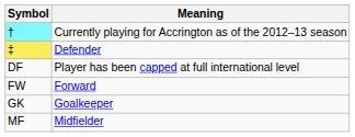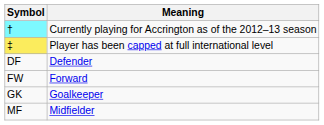‡ | Meaning: Defender -> Player has been capped at full international level
DF | Meaning: Player has been capped at full international level -> Defender
